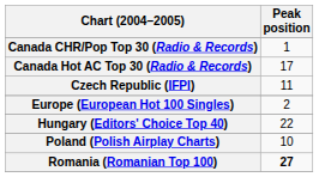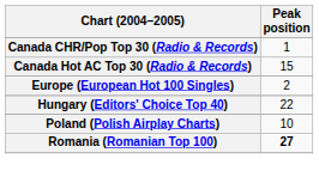Canada Hot AC Top 30 (Radio & Records) | Peak position: 17 -> 15
- row: Czech Republic (IFPI) | 11
